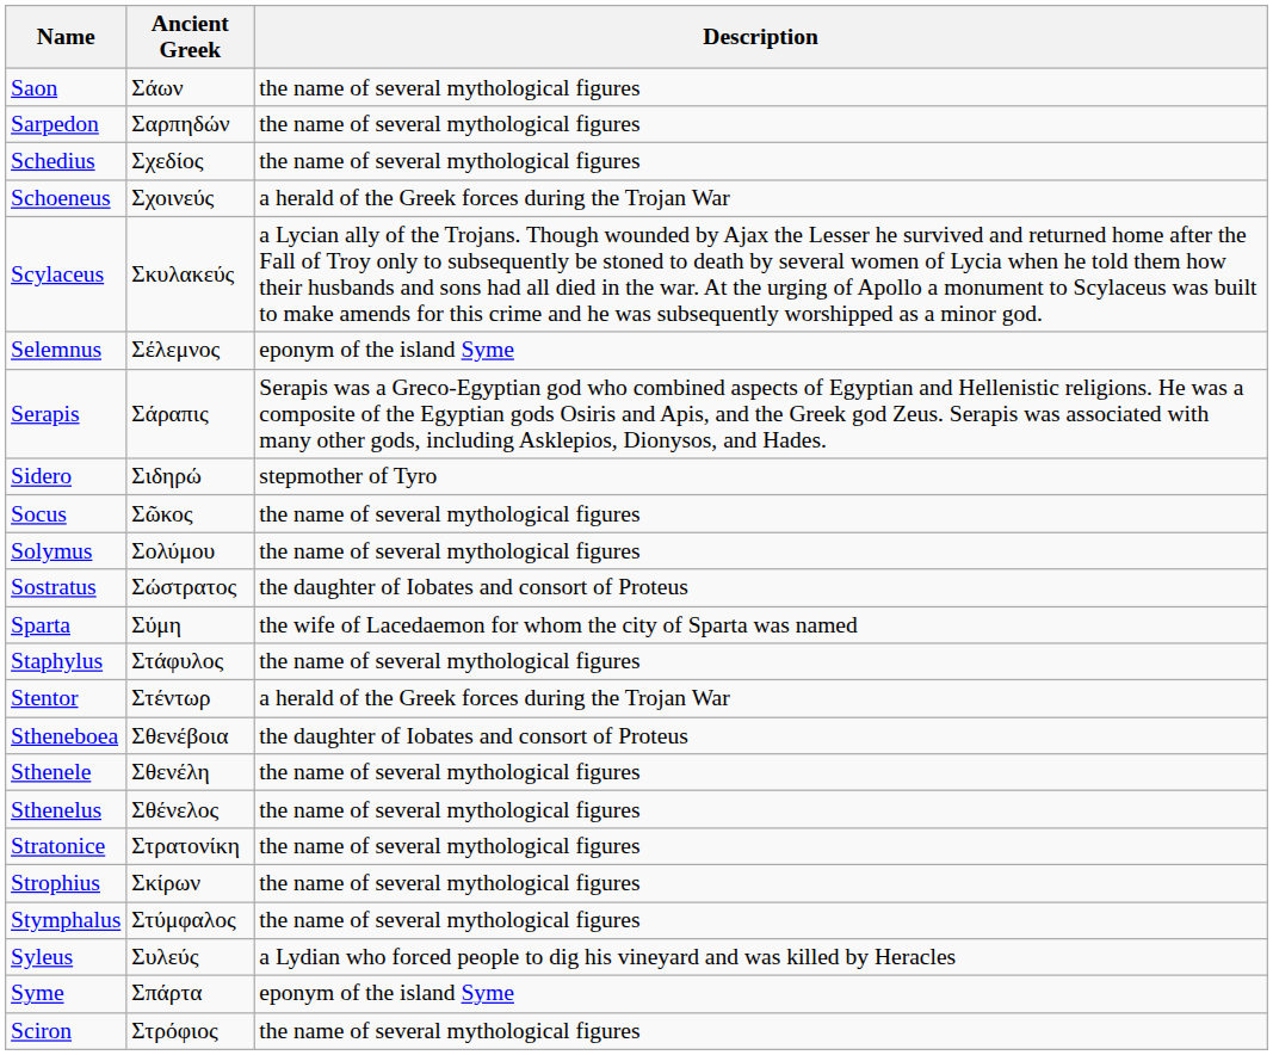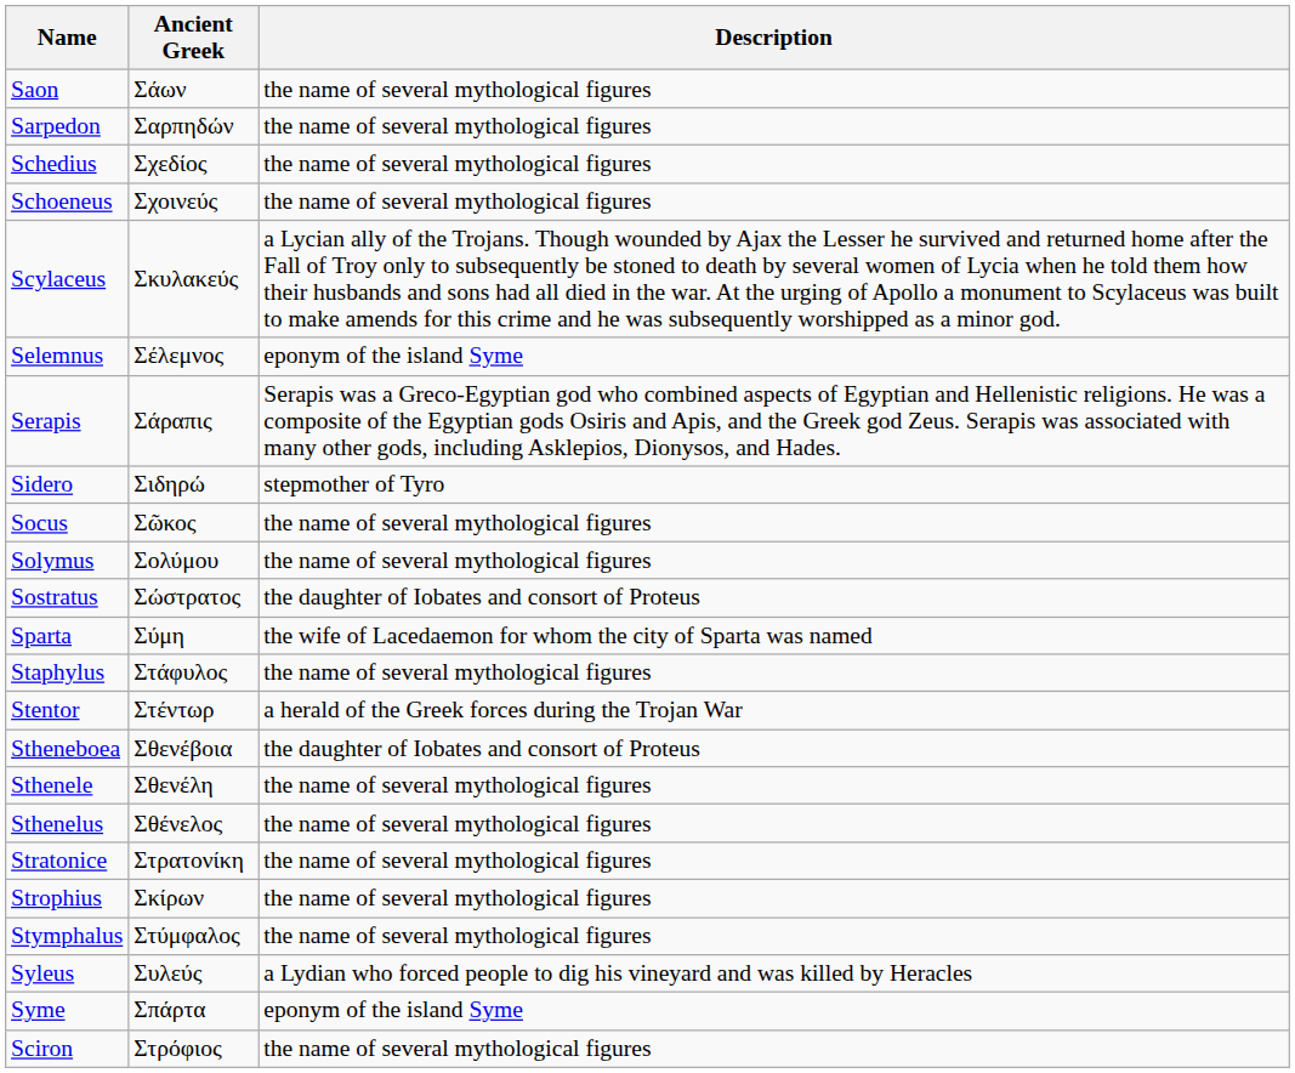Schoeneus | Description: a herald of the Greek forces during the Trojan War -> the name of several mythological figures
